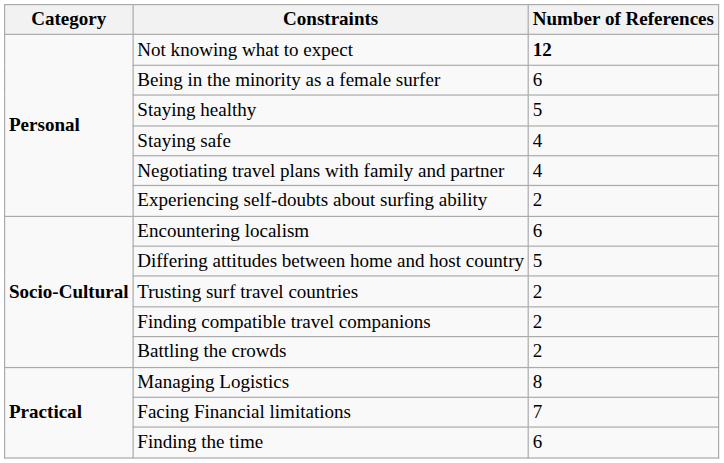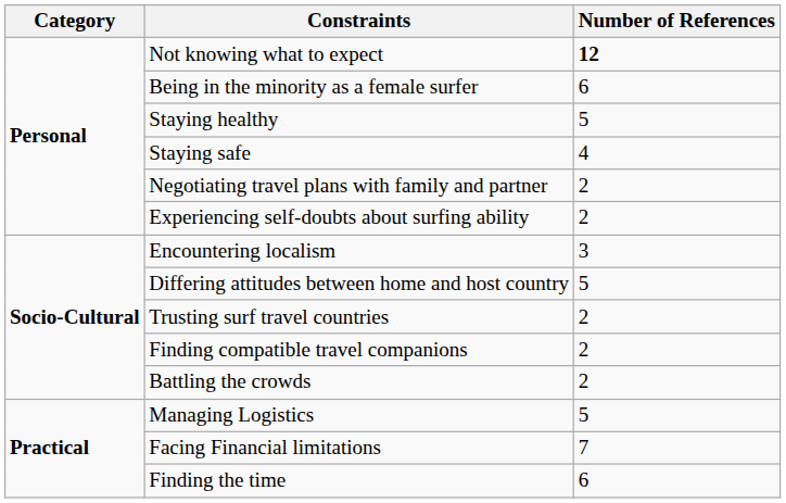Negotiating travel plans with family and partner | Number of References: 4 -> 2
Encountering localism | Number of References: 6 -> 3
Managing Logistics | Number of References: 8 -> 5
